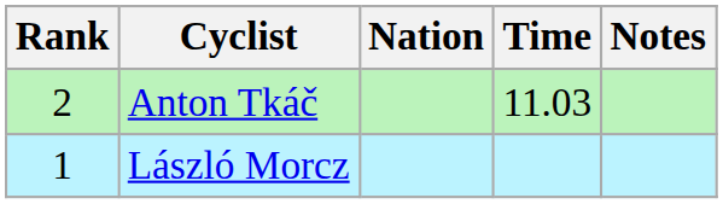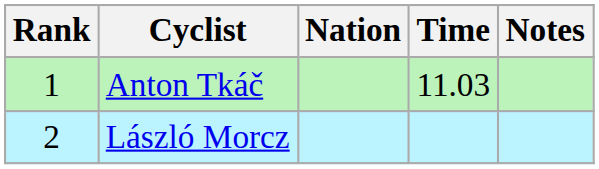Anton Tkáč | Rank: 2 -> 1
László Morcz | Rank: 1 -> 2
